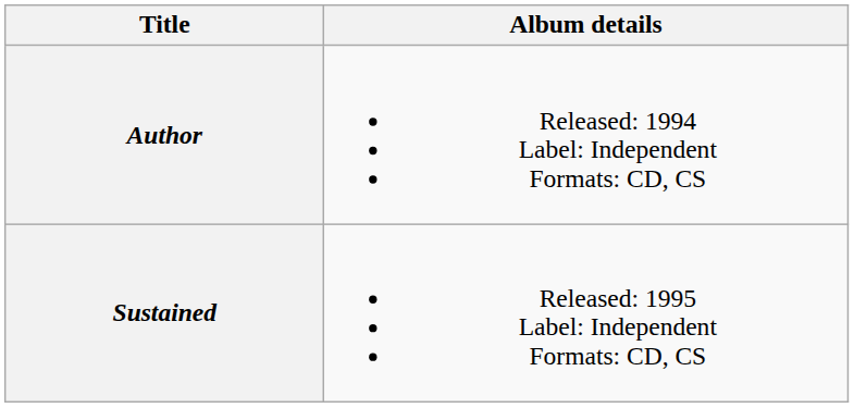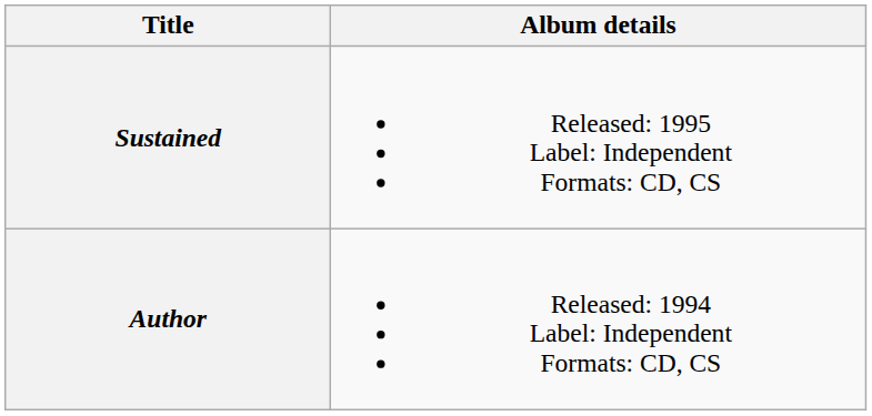rows swapped: Author <-> Sustained
